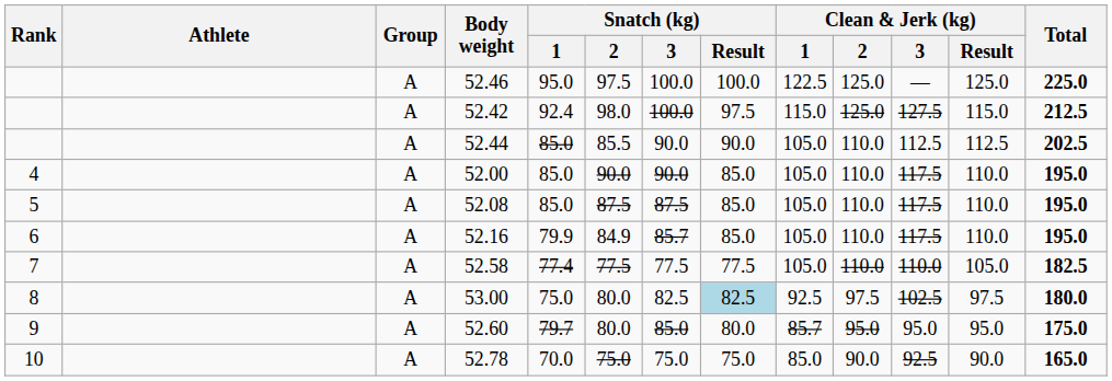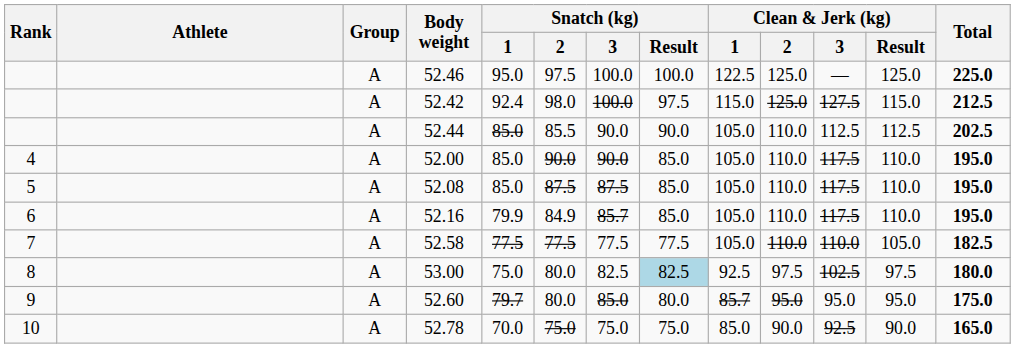52.58 | Snatch (kg) / 1: 77.4 -> 77.5
